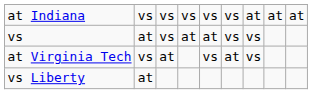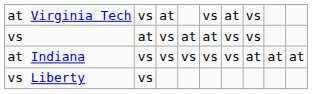rows swapped: at Indiana <-> at Virginia Tech
vs Liberty | column 2: at -> vs
